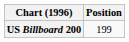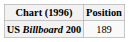US Billboard 200 | Position: 199 -> 189
